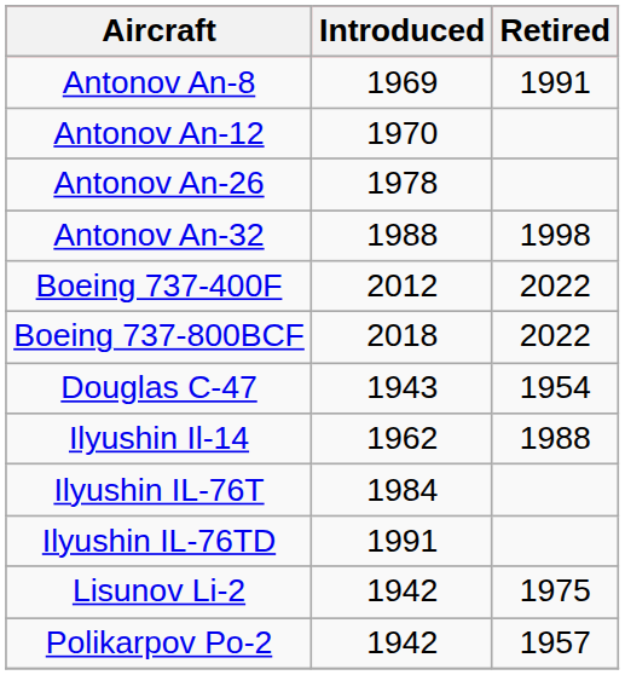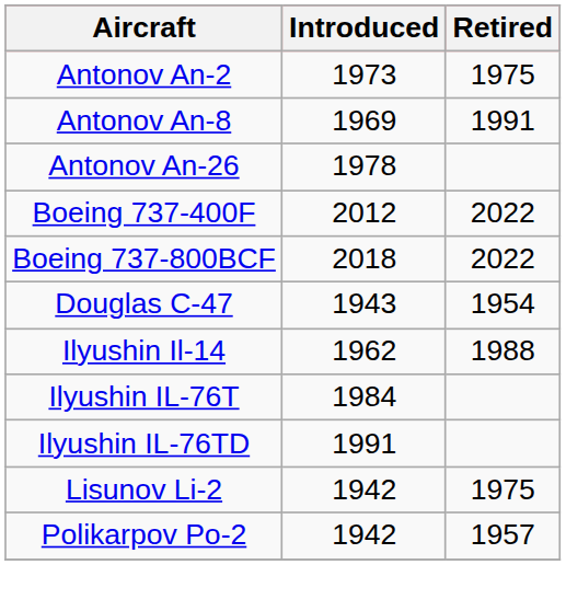+ row: Antonov An-2 | 1973 | 1975
- row: Antonov An-12 | 1970
- row: Antonov An-32 | 1988 | 1998
